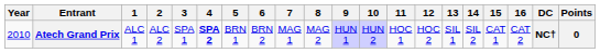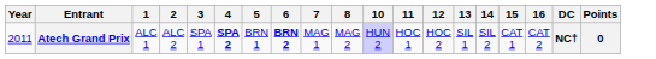- column: 9 | HUN 1
Atech Grand Prix | Year: 2010 -> 2011
Atech Grand Prix | 6: normal -> bold
